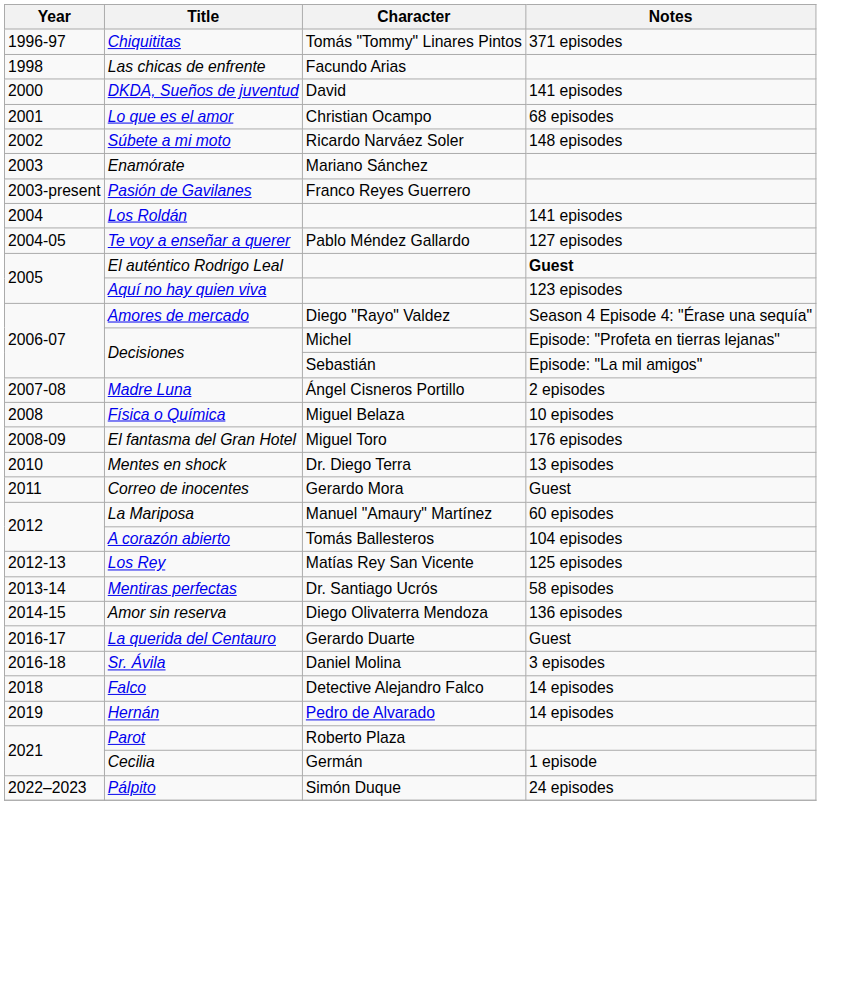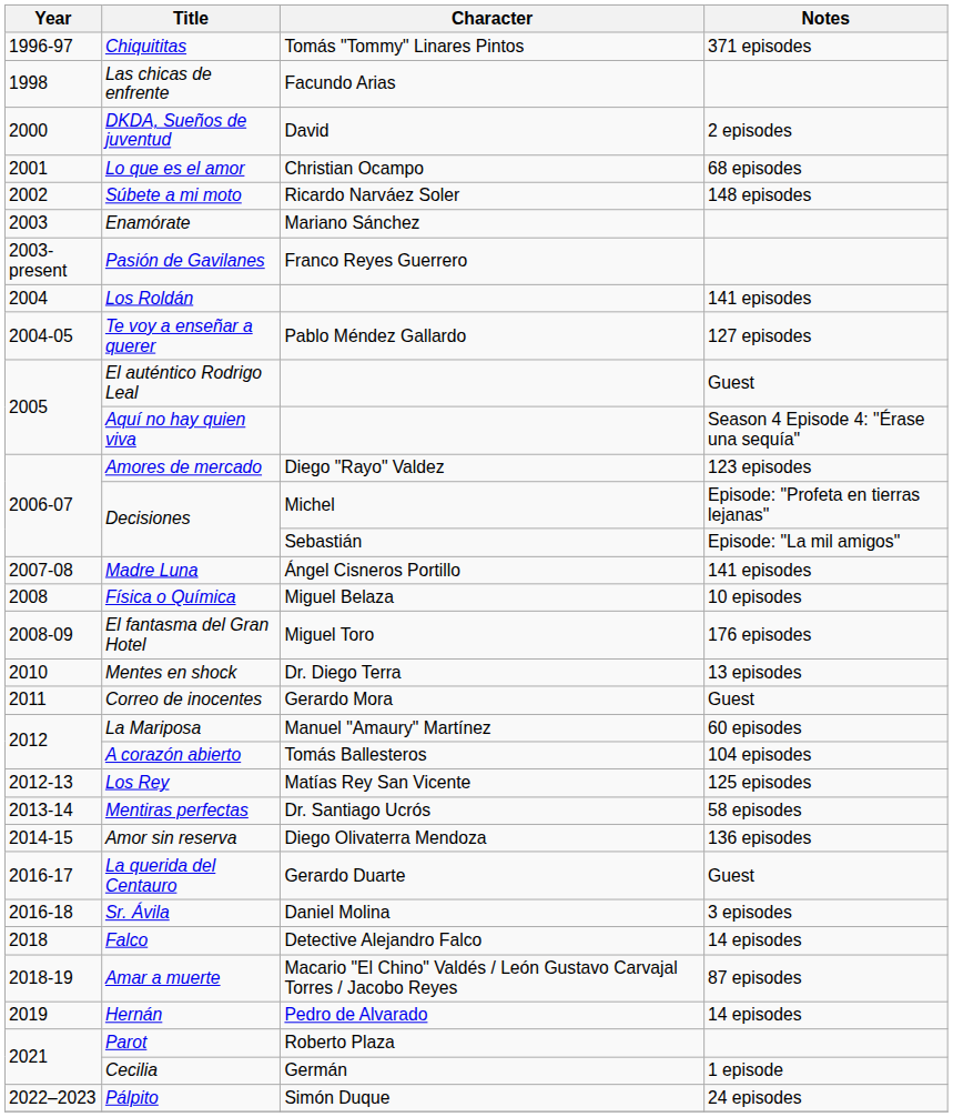DKDA, Sueños de juventud | Notes: 141 episodes -> 2 episodes
El auténtico Rodrigo Leal | Notes: bold -> normal
Aquí no hay quien viva | Notes: 123 episodes -> Season 4 Episode 4: "Érase una sequía"
Amores de mercado | Notes: Season 4 Episode 4: "Érase una sequía" -> 123 episodes
Madre Luna | Notes: 2 episodes -> 141 episodes
+ row: 2018-19 | Amar a muerte | Macario "El Chino" Valdés / León Gustavo Carvajal Torres / Jacobo Reyes | 87 episodes
